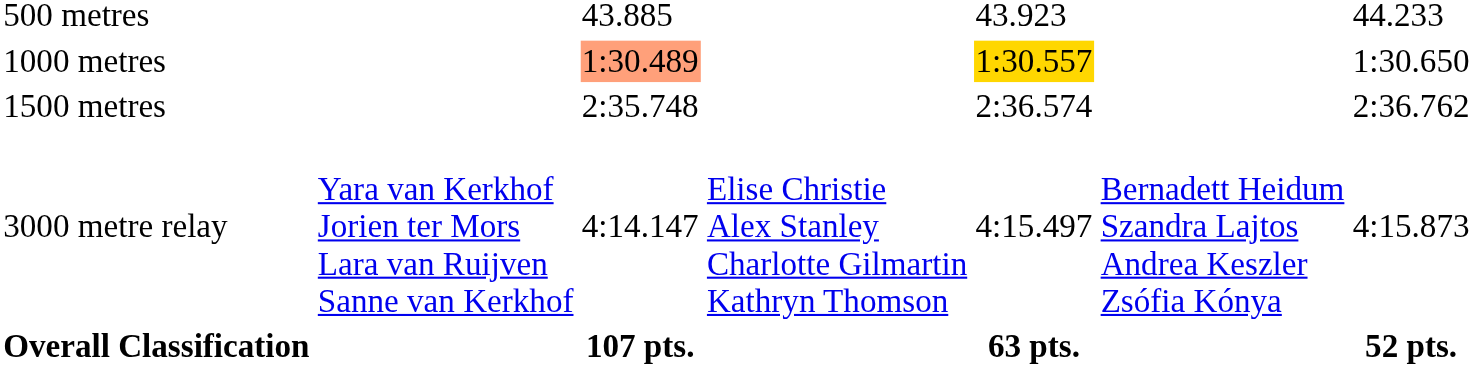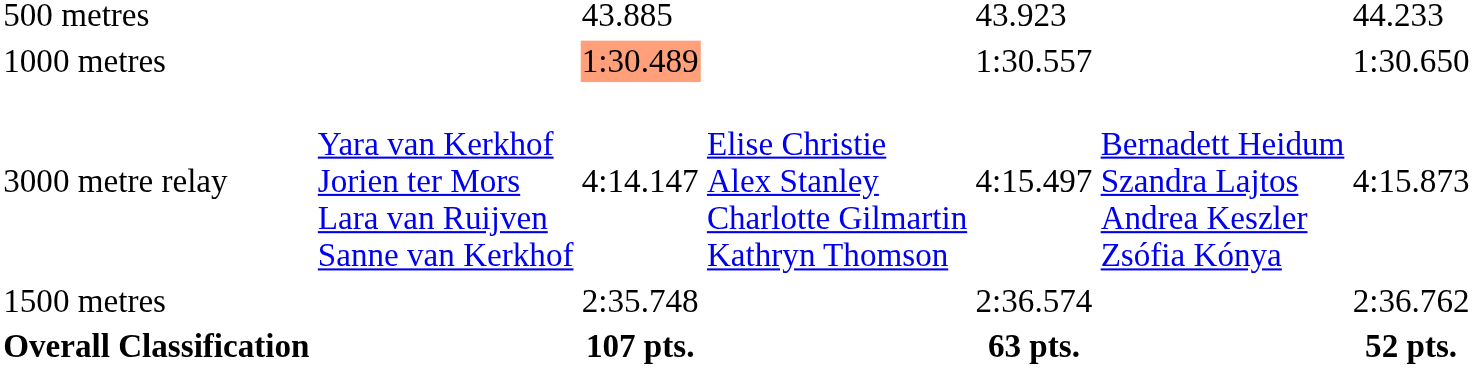1000 metres | column 5: gold background -> no background
rows swapped: 1500 metres <-> 3000 metre relay
